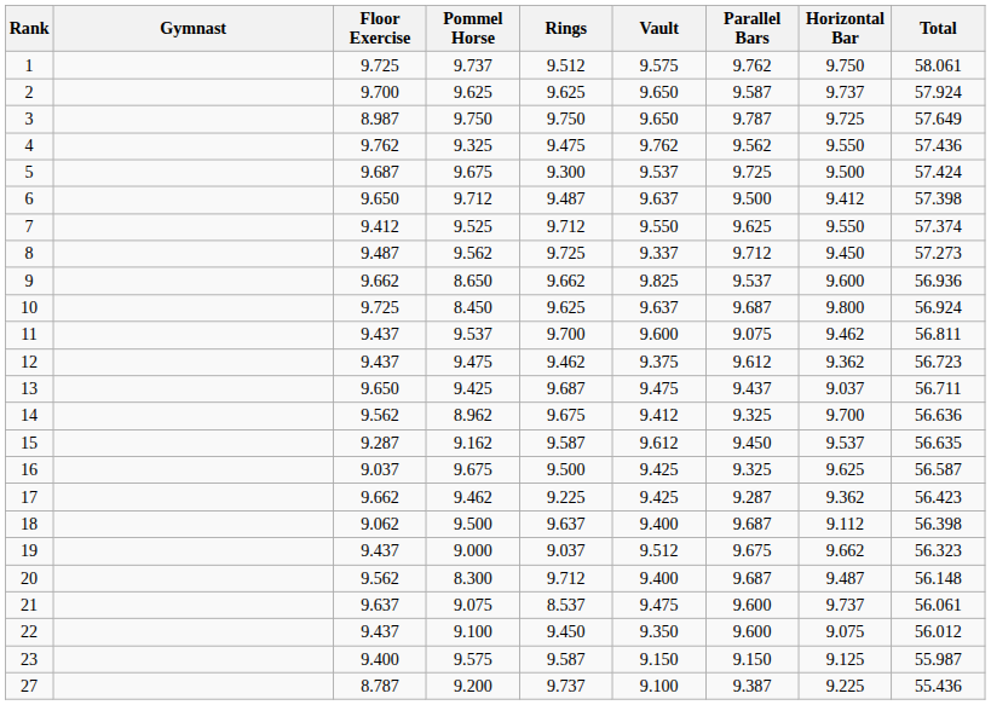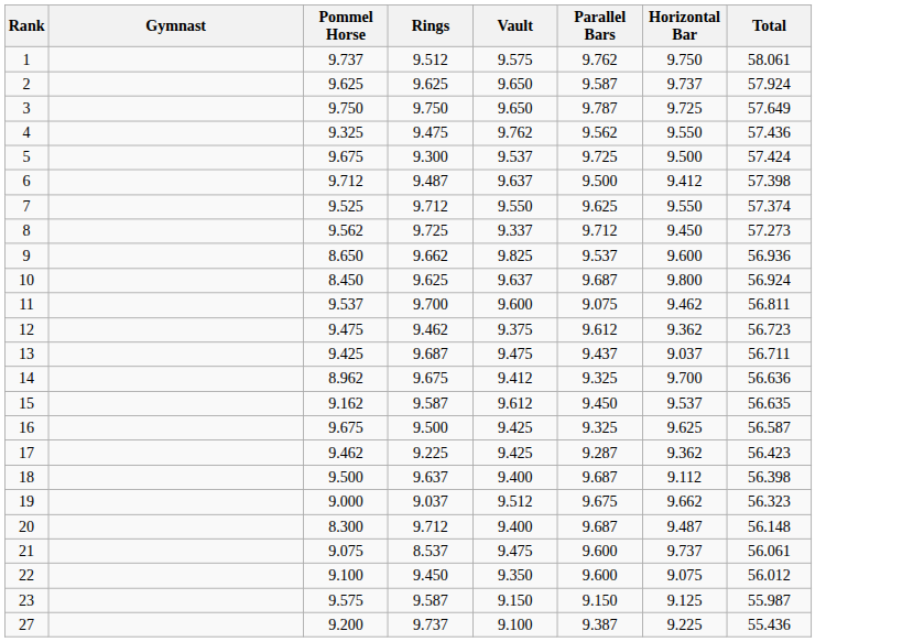- column: Floor Exercise | 9.725 | 9.700 | 8.987 | 9.762 | 9.687 | 9.650 | 9.412 | 9.487 | 9.662 | 9.725 | 9.437 | 9.437 | 9.650 | 9.562 | 9.287 | 9.037 | 9.662 | 9.062 | 9.437 | 9.562 | 9.637 | 9.437 | 9.400 | 8.787
